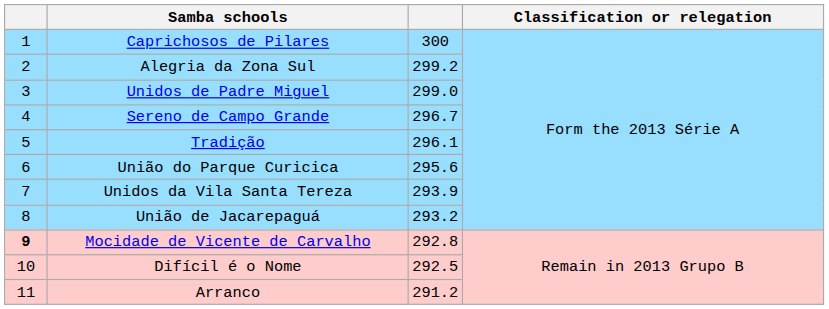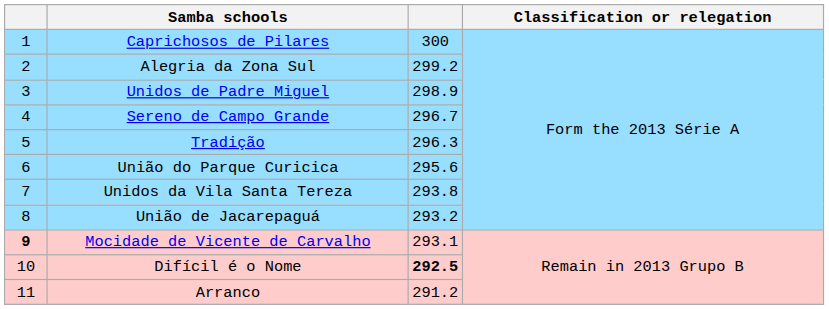Unidos de Padre Miguel | column 3: 299.0 -> 298.9
Tradição | column 3: 296.1 -> 296.3
Unidos da Vila Santa Tereza | column 3: 293.9 -> 293.8
Mocidade de Vicente de Carvalho | column 3: 292.8 -> 293.1
Difícil é o Nome | column 3: normal -> bold
